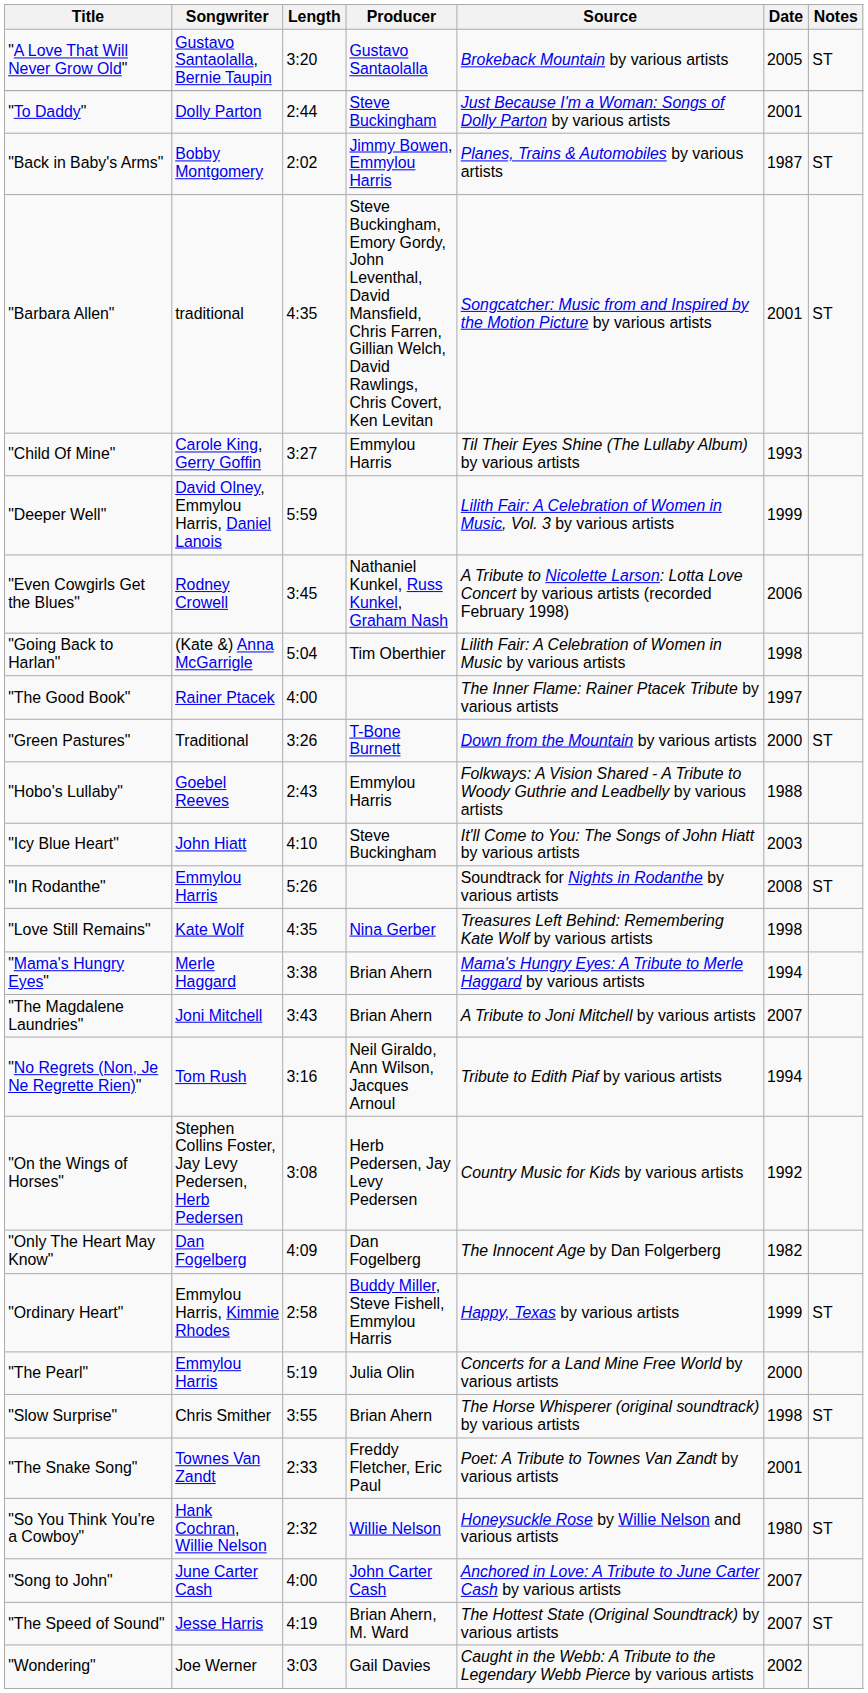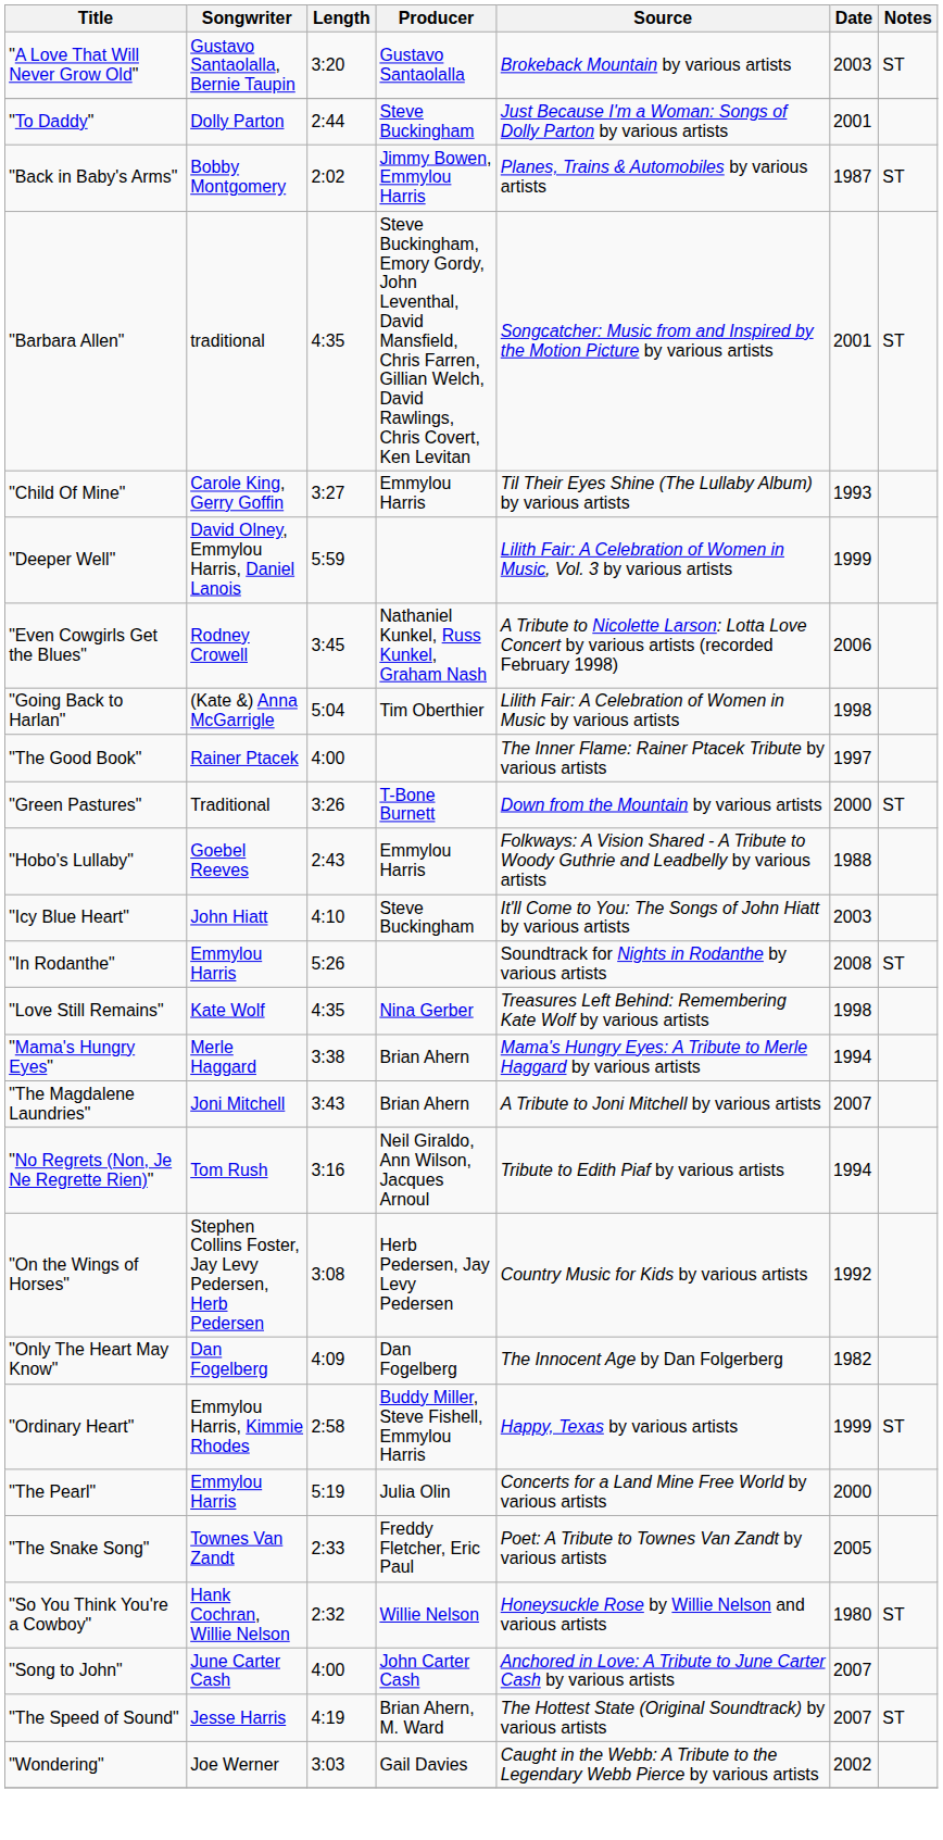"A Love That Will Never Grow Old" | Date: 2005 -> 2003
- row: "Slow Surprise" | Chris Smither | 3:55 | Brian Ahern | The Horse Whisperer (original soundtrack) by various artists | 1998 | ST
"The Snake Song" | Date: 2001 -> 2005
